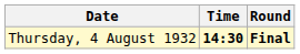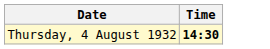- column: Round | Final
